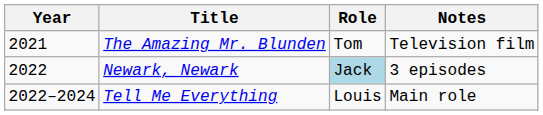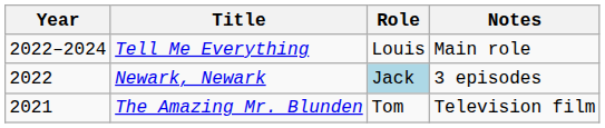rows swapped: The Amazing Mr. Blunden <-> Tell Me Everything
